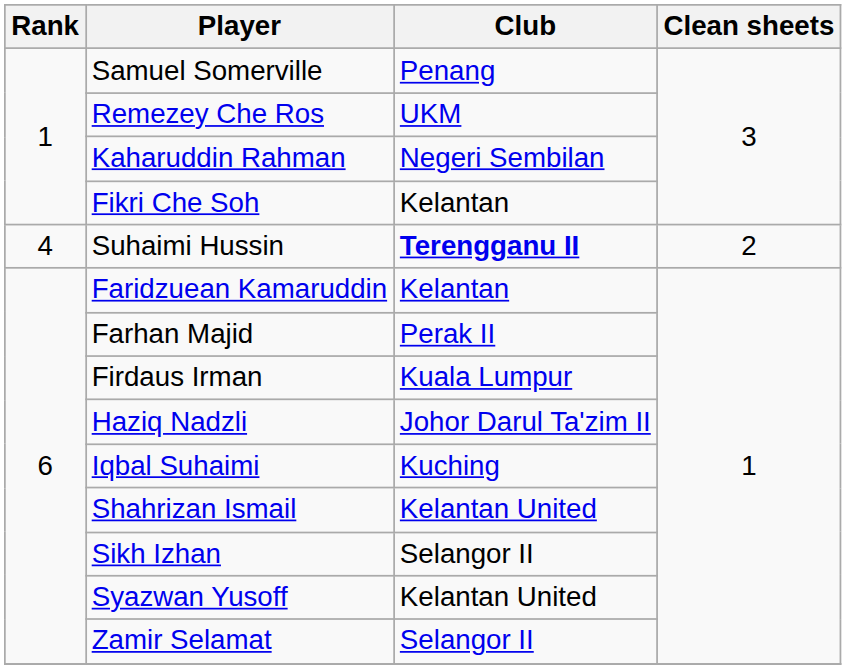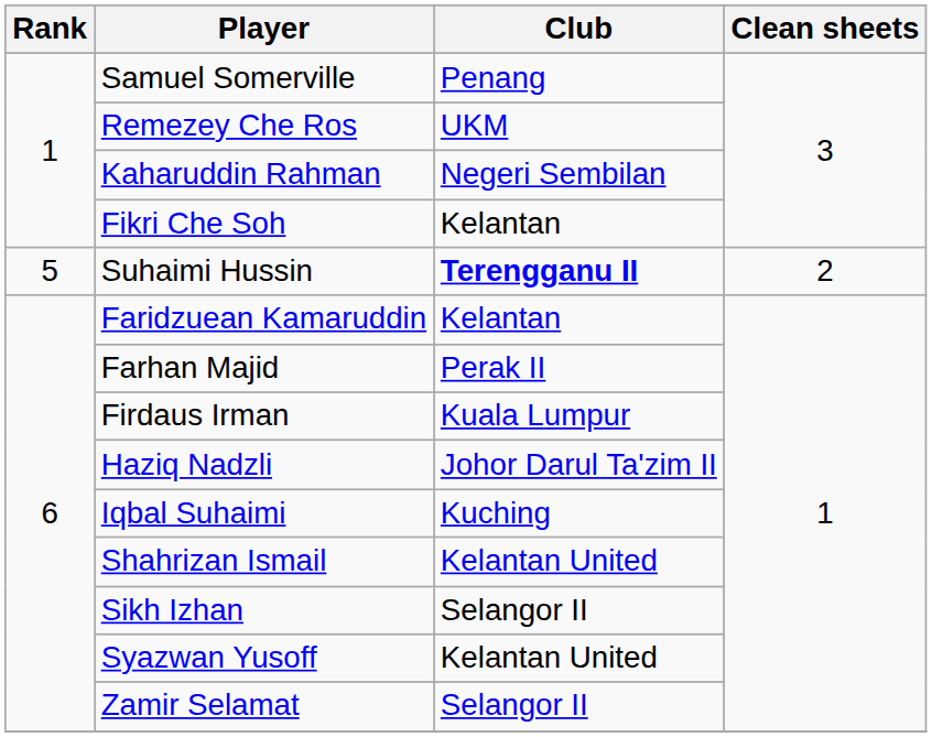Suhaimi Hussin | Rank: 4 -> 5
